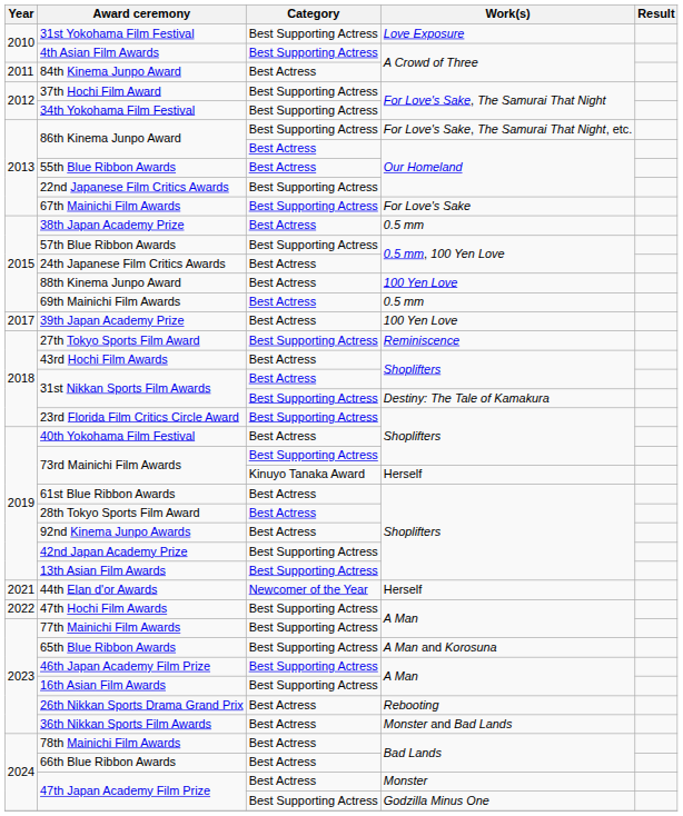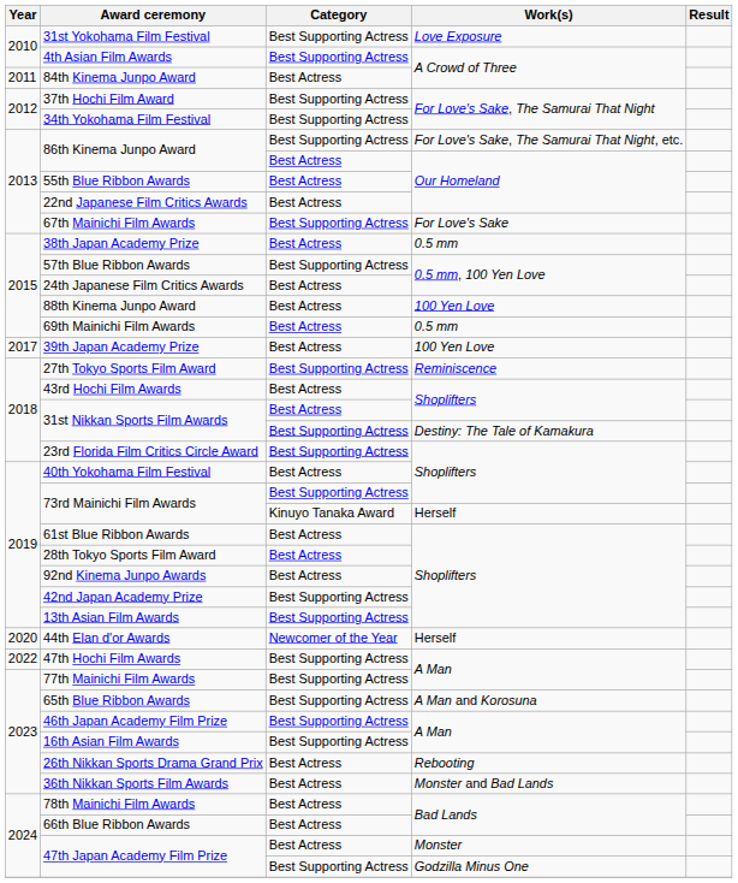22nd Japanese Film Critics Awards | Category: Best Supporting Actress -> Best Actress
44th Elan d'or Awards | Year: 2021 -> 2020
